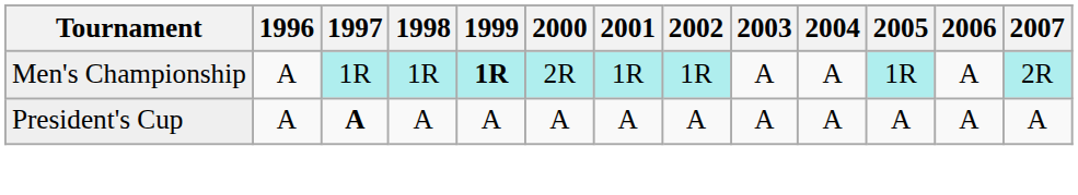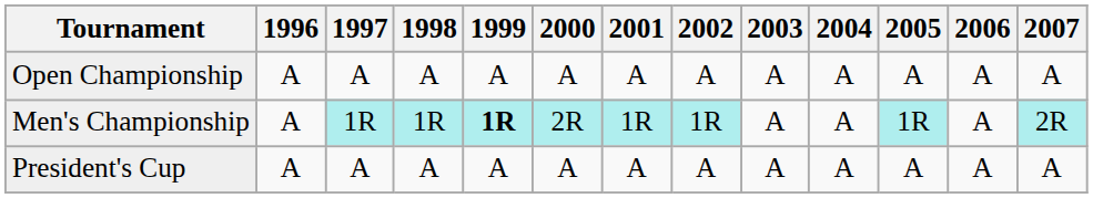+ row: Open Championship | A | A | A | A | A | A | A | A | A | A | A | A
President's Cup | 1997: bold -> normal
